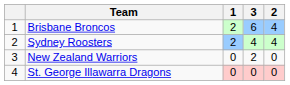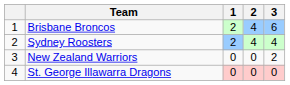columns swapped: 2 <-> 3
